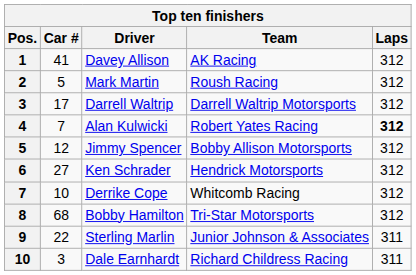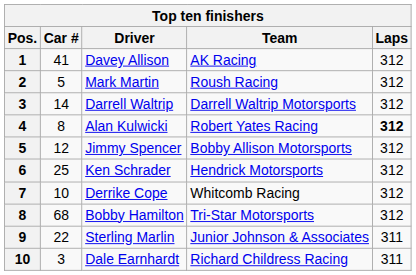Darrell Waltrip | Car #: 17 -> 14
Alan Kulwicki | Car #: 7 -> 8
Ken Schrader | Car #: 27 -> 25
